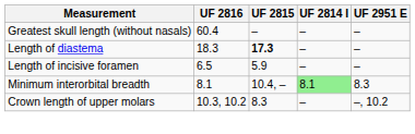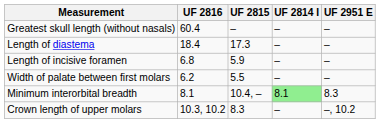Length of diastema | UF 2816: 18.3 -> 18.4
Length of diastema | UF 2815: bold -> normal
Length of incisive foramen | UF 2816: 6.5 -> 6.8
+ row: Width of palate between first molars | 6.2 | 5.5 | – | –
